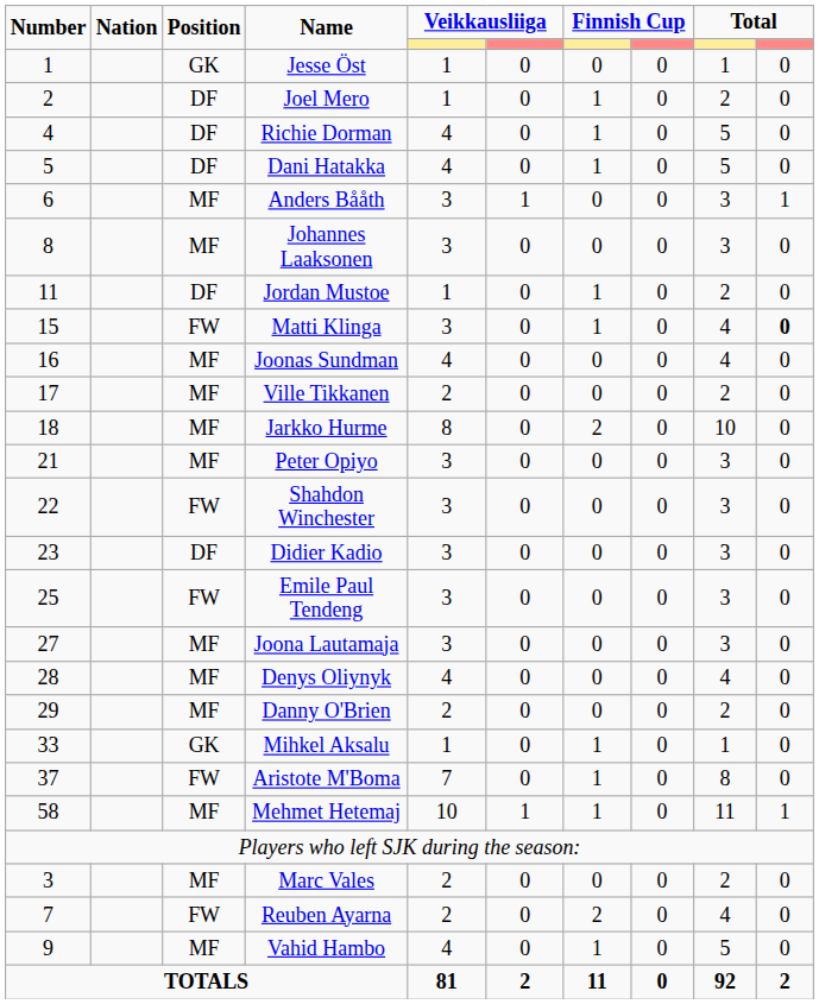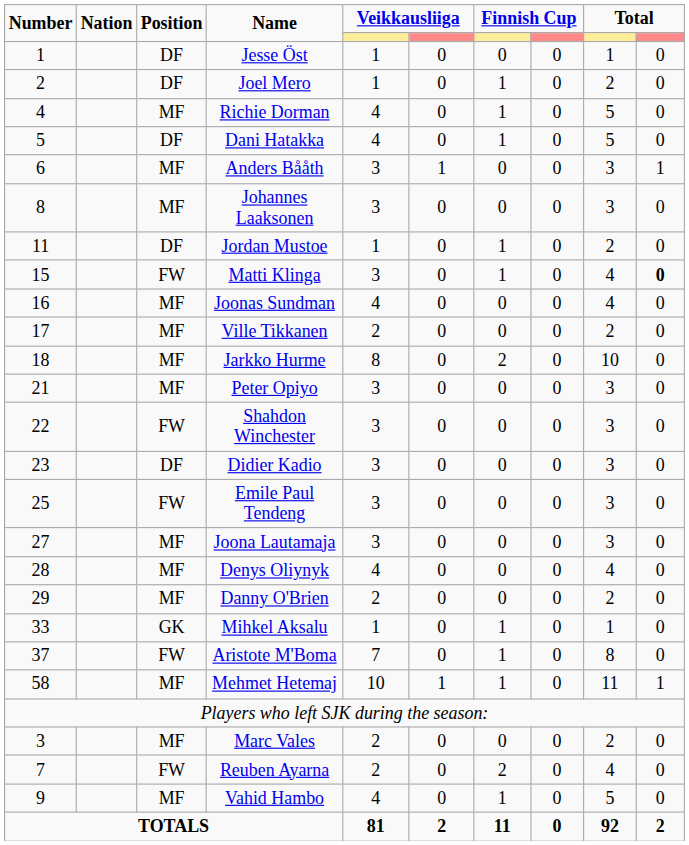Jesse Öst | Position: GK -> DF
Richie Dorman | Position: DF -> MF
